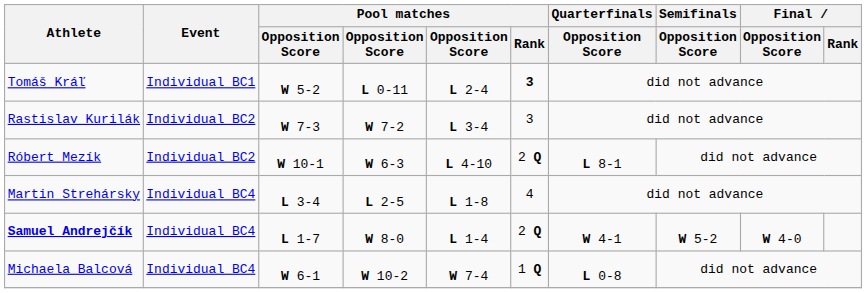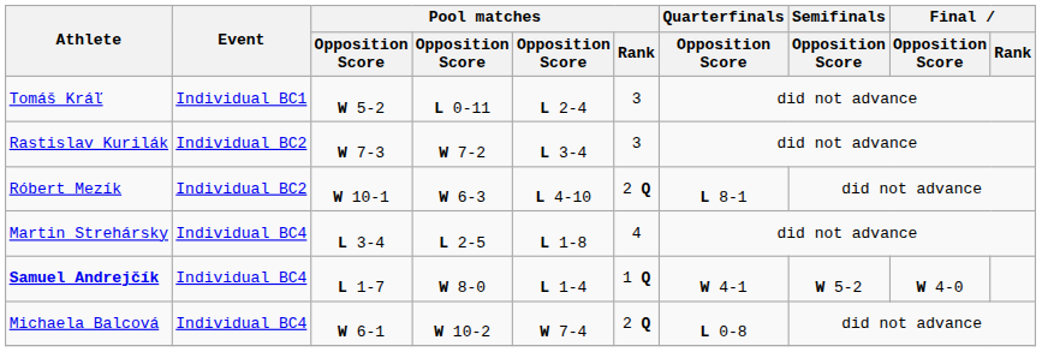Tomáš Kráľ | Pool matches / Rank: bold -> normal
Samuel Andrejčík | Pool matches / Rank: 2 Q -> 1 Q
Michaela Balcová | Pool matches / Rank: 1 Q -> 2 Q
